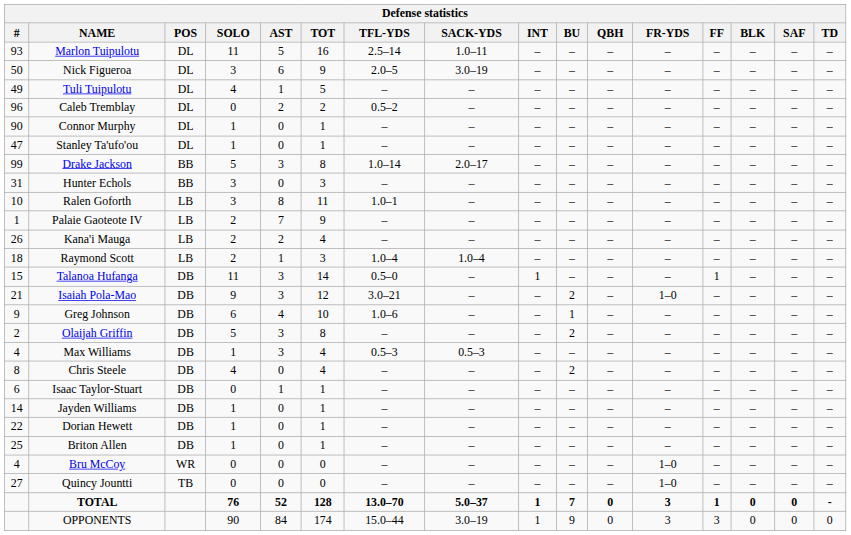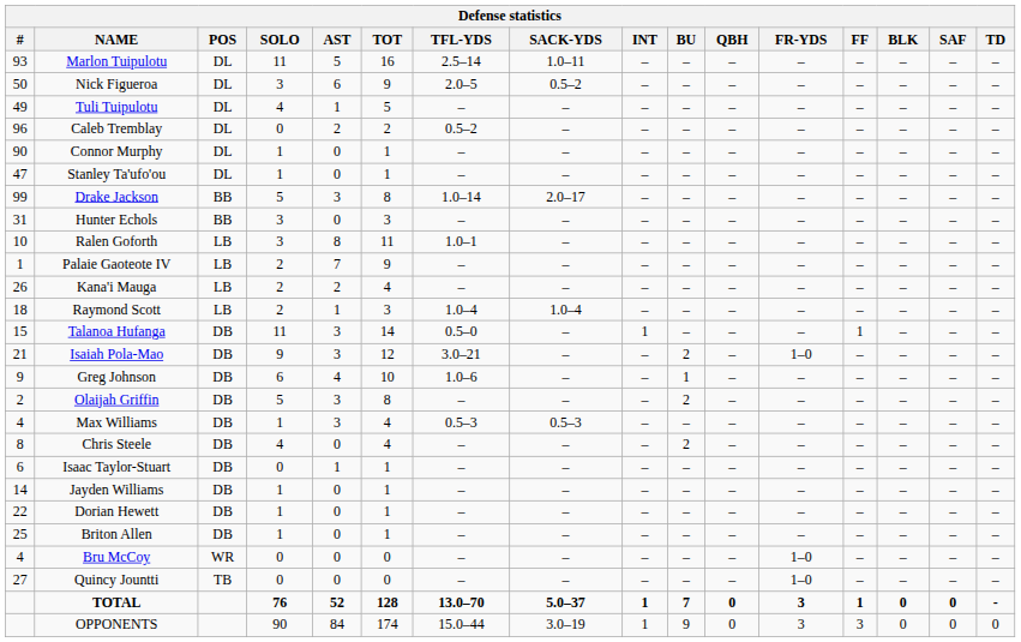Nick Figueroa | SACK-YDS: 3.0–19 -> 0.5–2
